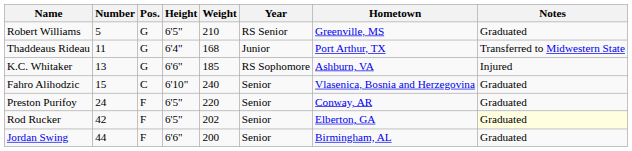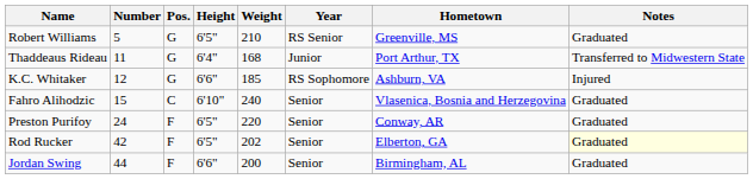K.C. Whitaker | Number: 13 -> 12
